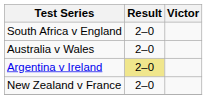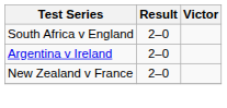- row: Australia v Wales | 2–0
Argentina v Ireland | Result: khaki background -> no background
